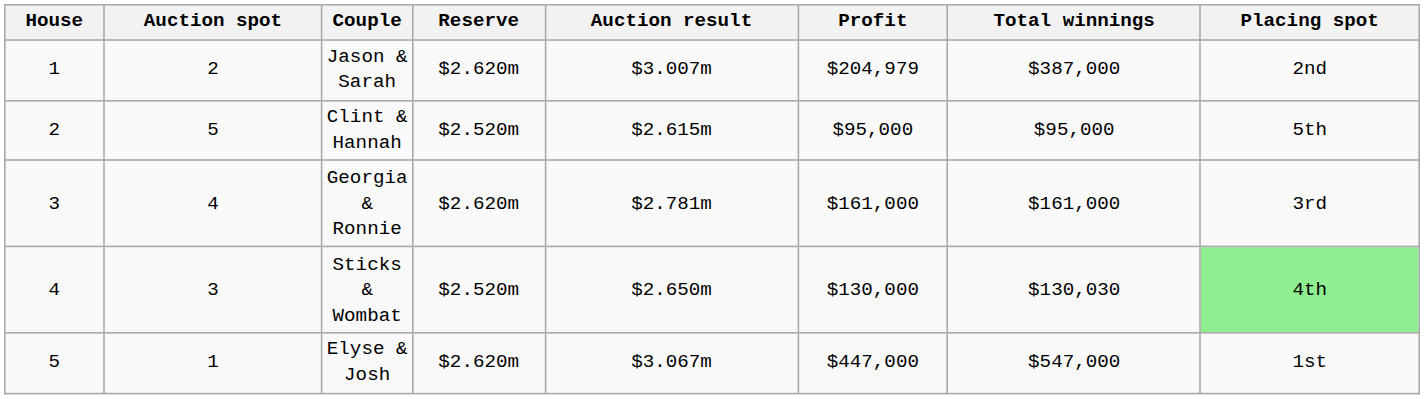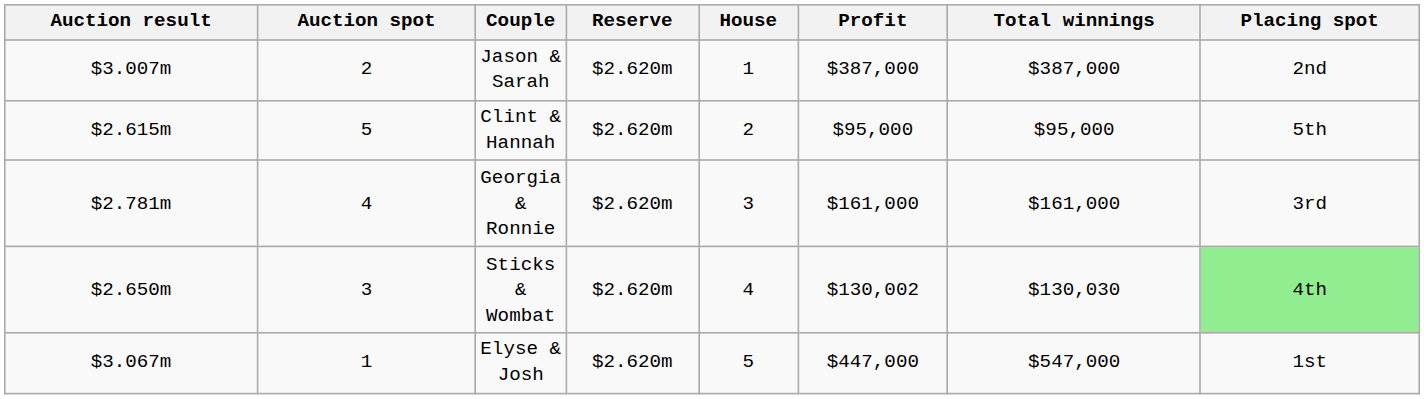columns swapped: House <-> Auction result
Jason & Sarah | Profit: $204,979 -> $387,000
Clint & Hannah | Reserve: $2.520m -> $2.620m
Sticks & Wombat | Reserve: $2.520m -> $2.620m
Sticks & Wombat | Profit: $130,000 -> $130,002
